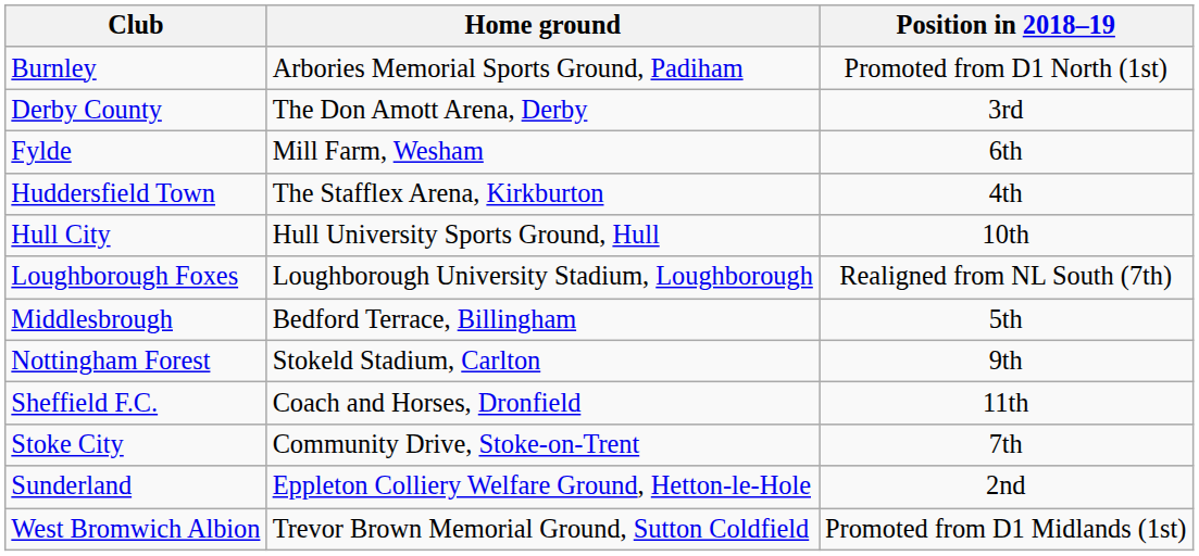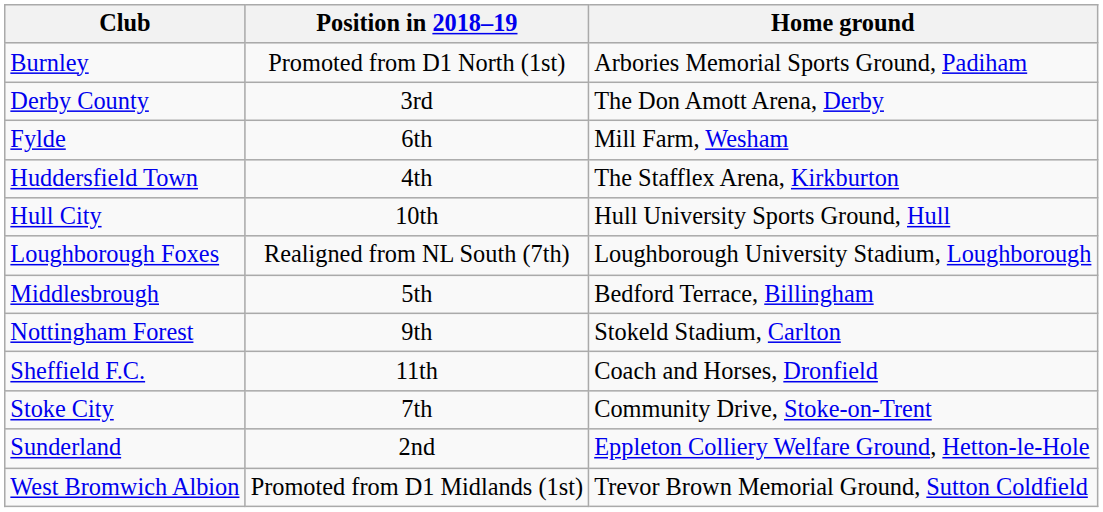columns swapped: Home ground <-> Position in 2018–19
